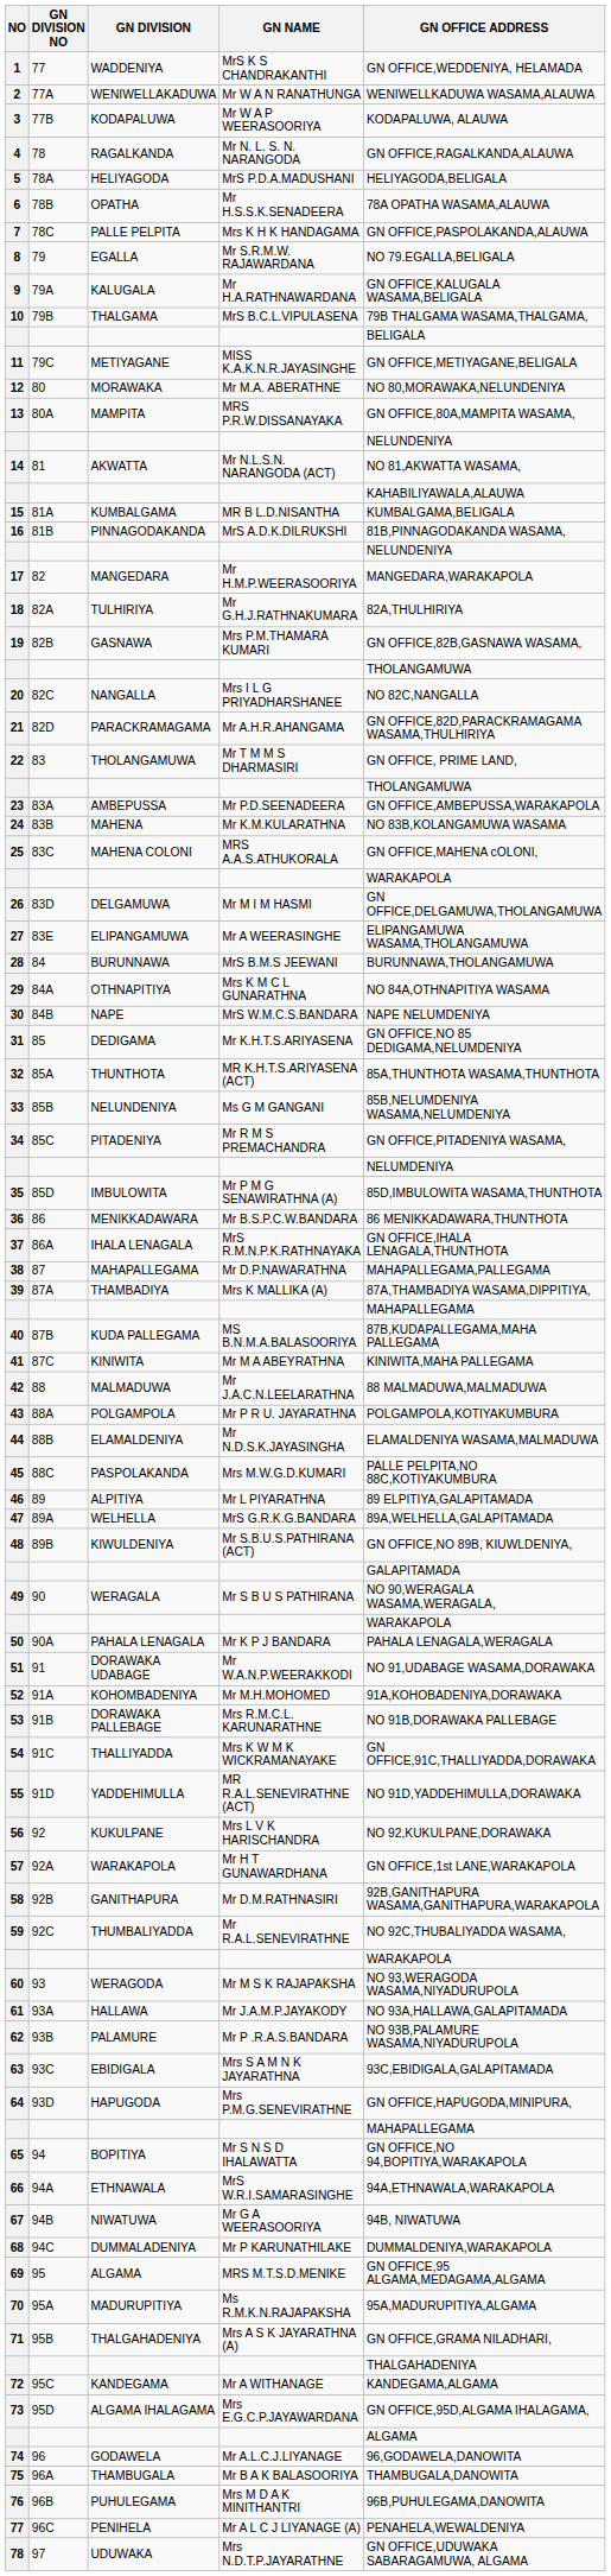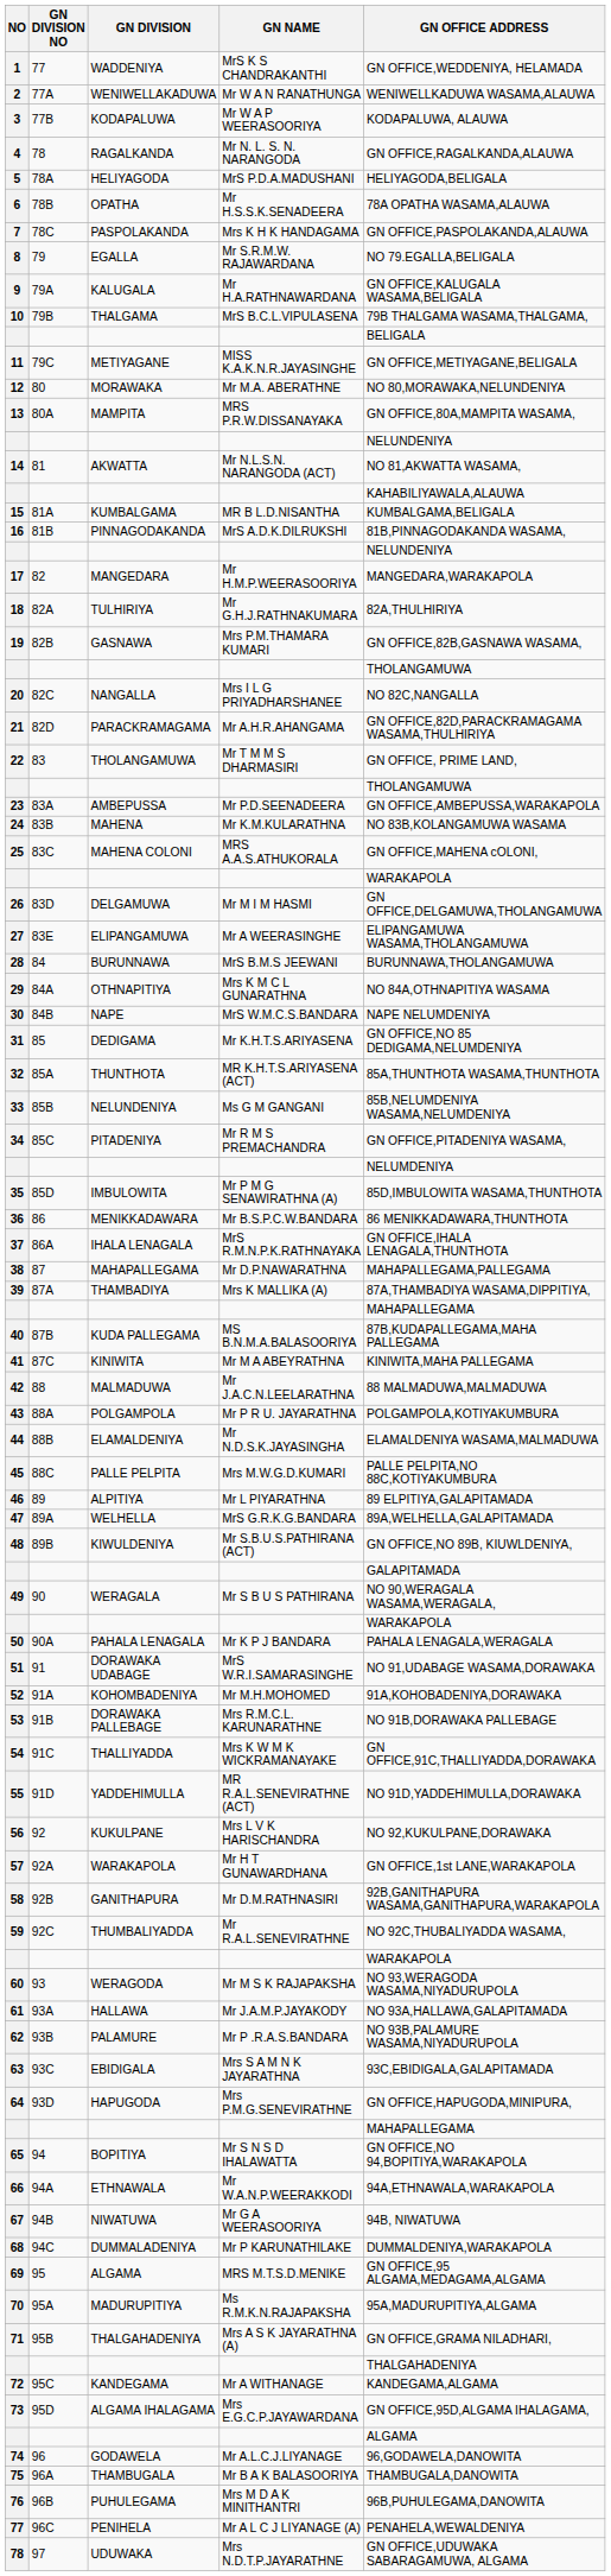7 | GN DIVISION: PALLE PELPITA -> PASPOLAKANDA
45 | GN DIVISION: PASPOLAKANDA -> PALLE PELPITA
51 | GN NAME: Mr W.A.N.P.WEERAKKODI -> MrS W.R.I.SAMARASINGHE
66 | GN NAME: MrS W.R.I.SAMARASINGHE -> Mr W.A.N.P.WEERAKKODI
